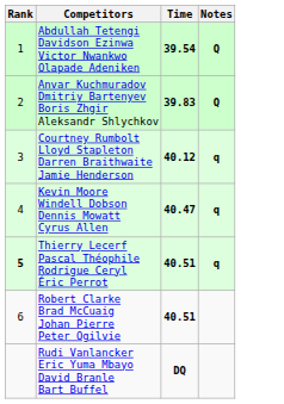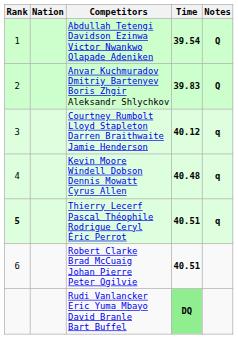+ column: Nation
Kevin Moore Windell Dobson Dennis Mowatt Cyrus Allen | Time: 40.47 -> 40.48
Rudi Vanlancker Eric Yuma Mbayo David Branle Bart Buffel | Time: no background -> lightgreen background
